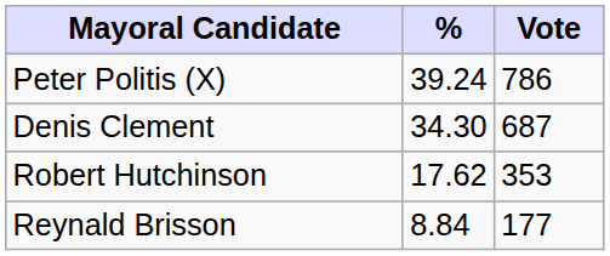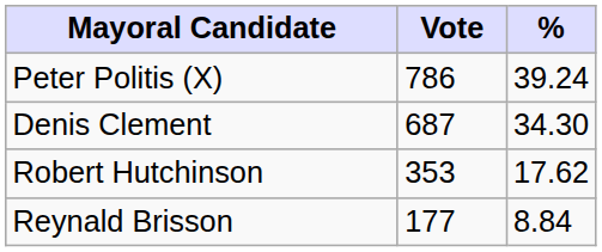columns swapped: Vote <-> %
